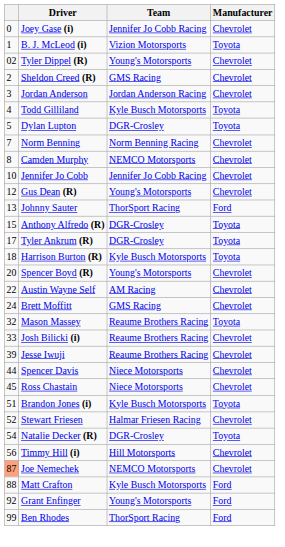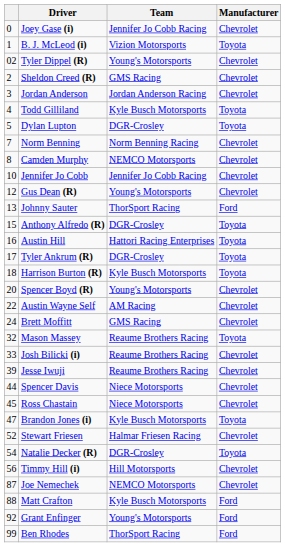+ row: 16 | Austin Hill | Hattori Racing Enterprises | Toyota
Brandon Jones (i) | column 1: 51 -> 47
Joe Nemechek | column 1: lightsalmon background -> no background
